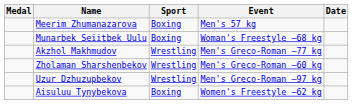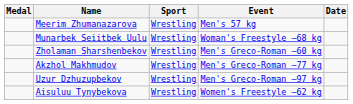Meerim Zhumanazarova | Sport: Boxing -> Wrestling
Munarbek Seiitbek Uulu | Sport: Boxing -> Wrestling
rows swapped: Zholaman Sharshenbekov <-> Akzhol Makhmudov
Aisuluu Tynybekova | Sport: Boxing -> Wrestling
